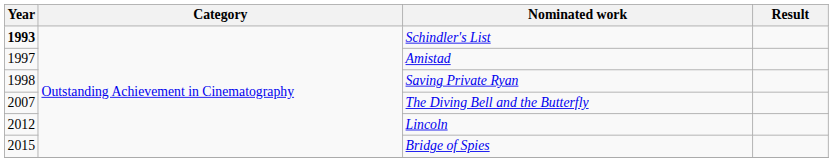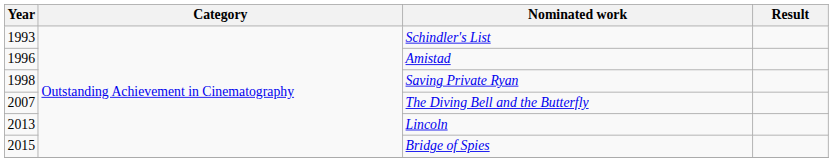Schindler's List | Year: bold -> normal
Amistad | Year: 1997 -> 1996
Lincoln | Year: 2012 -> 2013
